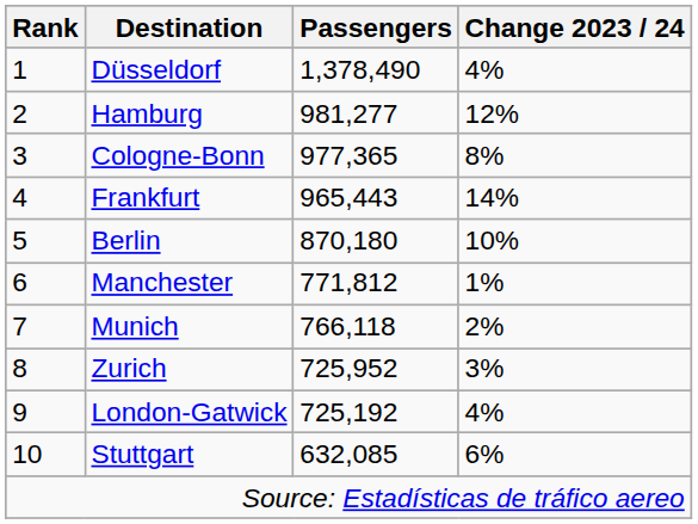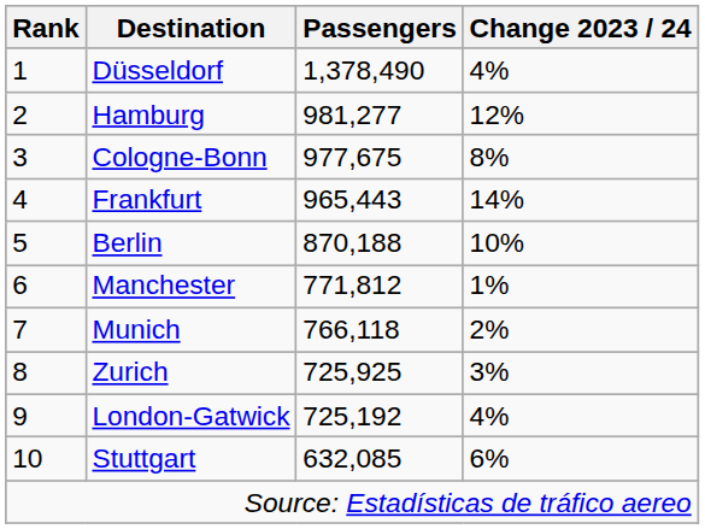Cologne-Bonn | Passengers: 977,365 -> 977,675
Berlin | Passengers: 870,180 -> 870,188
Zurich | Passengers: 725,952 -> 725,925
